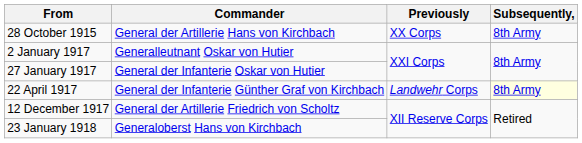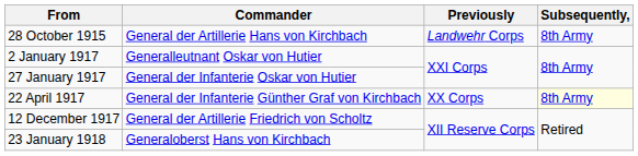28 October 1915 | Previously: XX Corps -> Landwehr Corps
22 April 1917 | Previously: Landwehr Corps -> XX Corps
